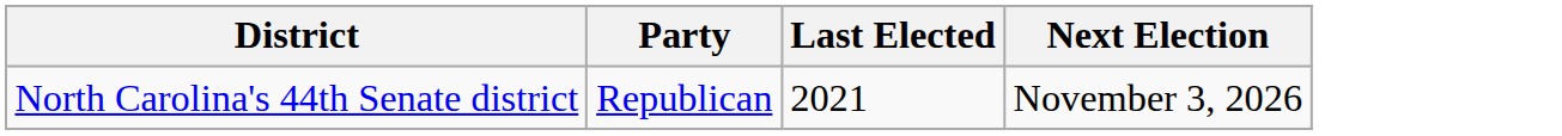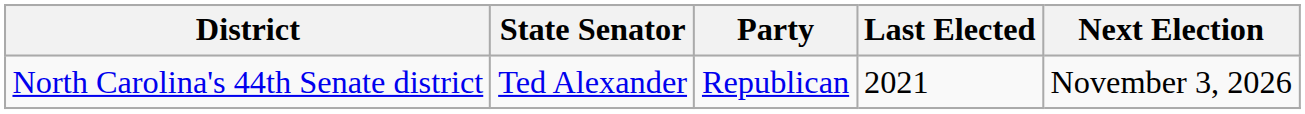+ column: State Senator | Ted Alexander
